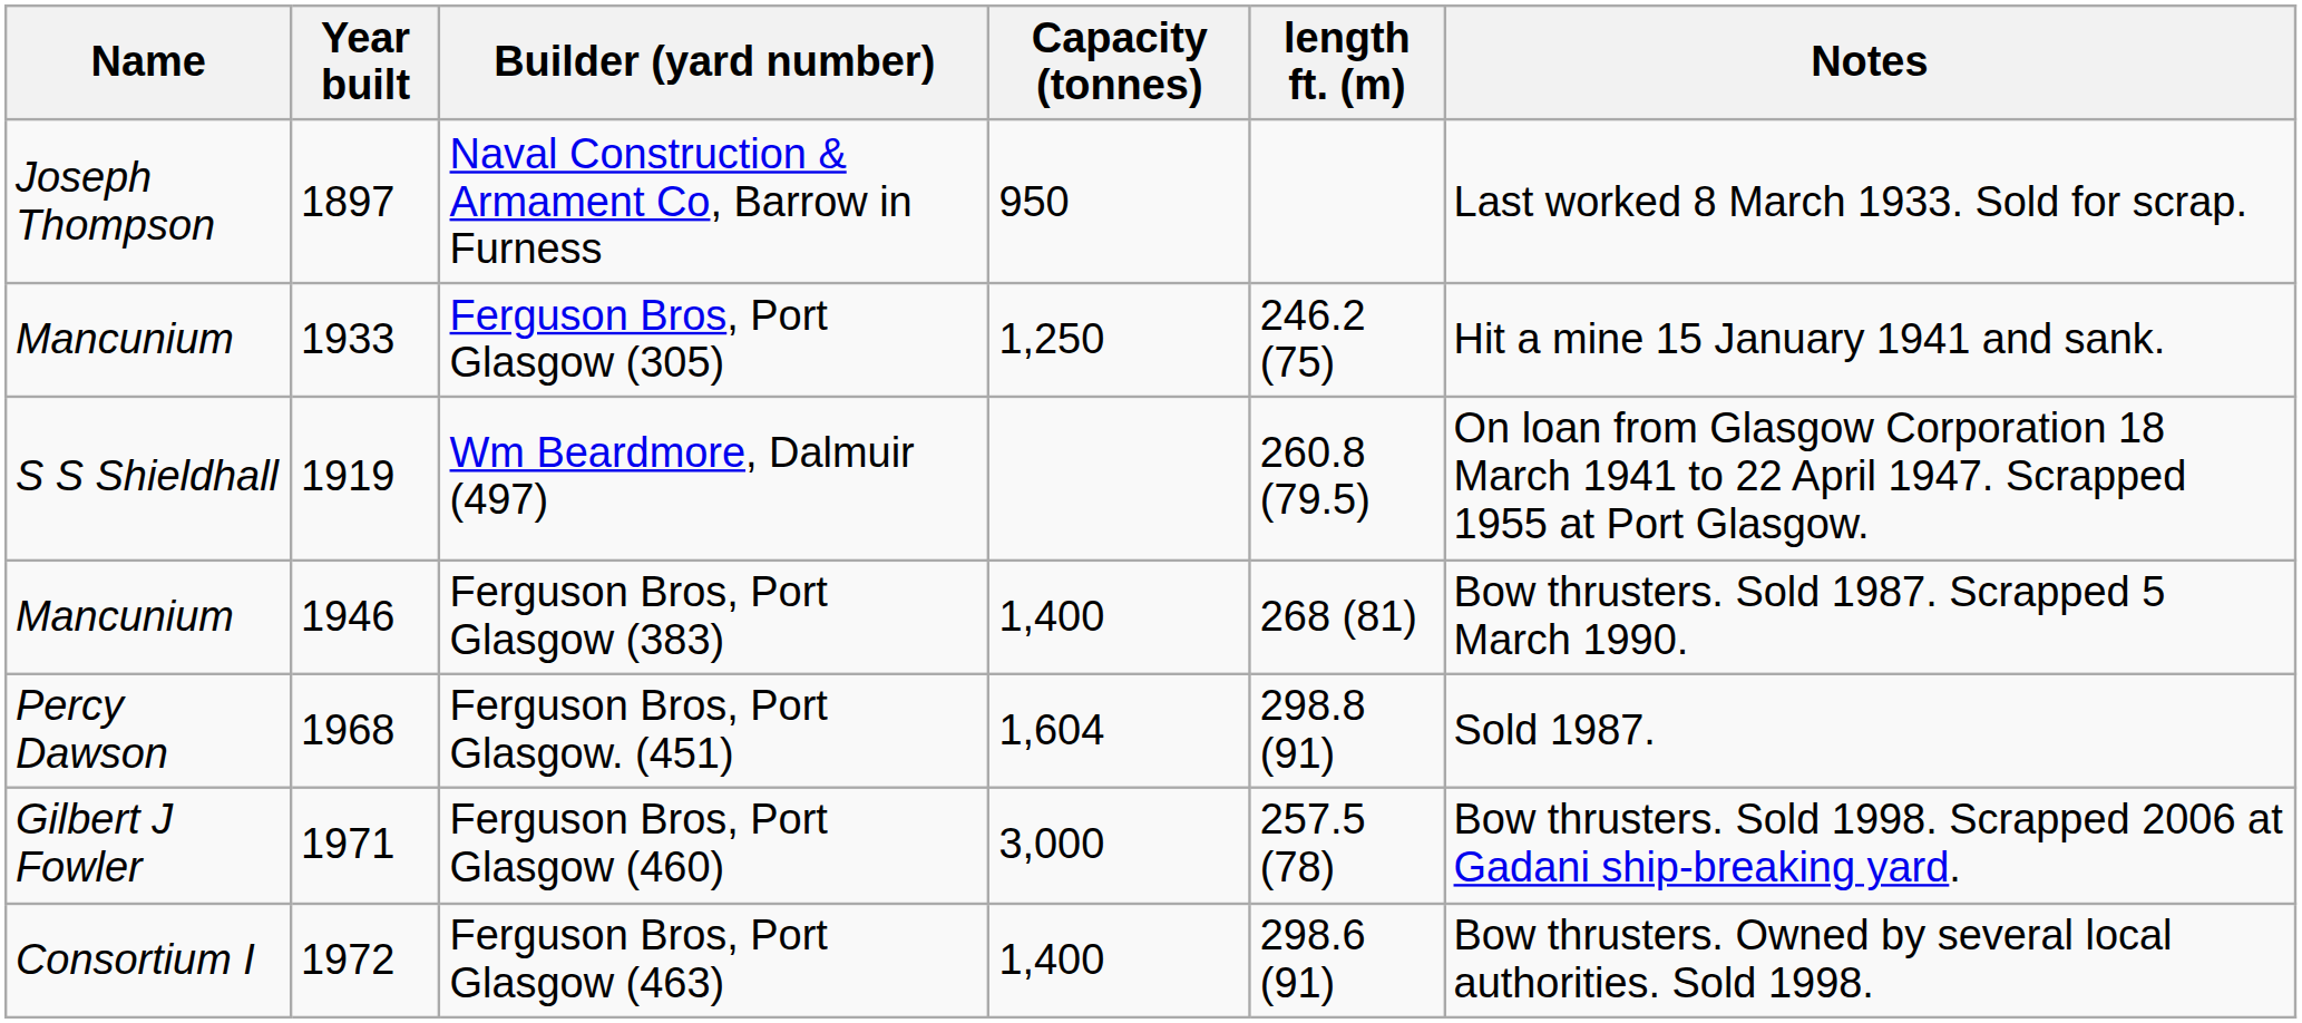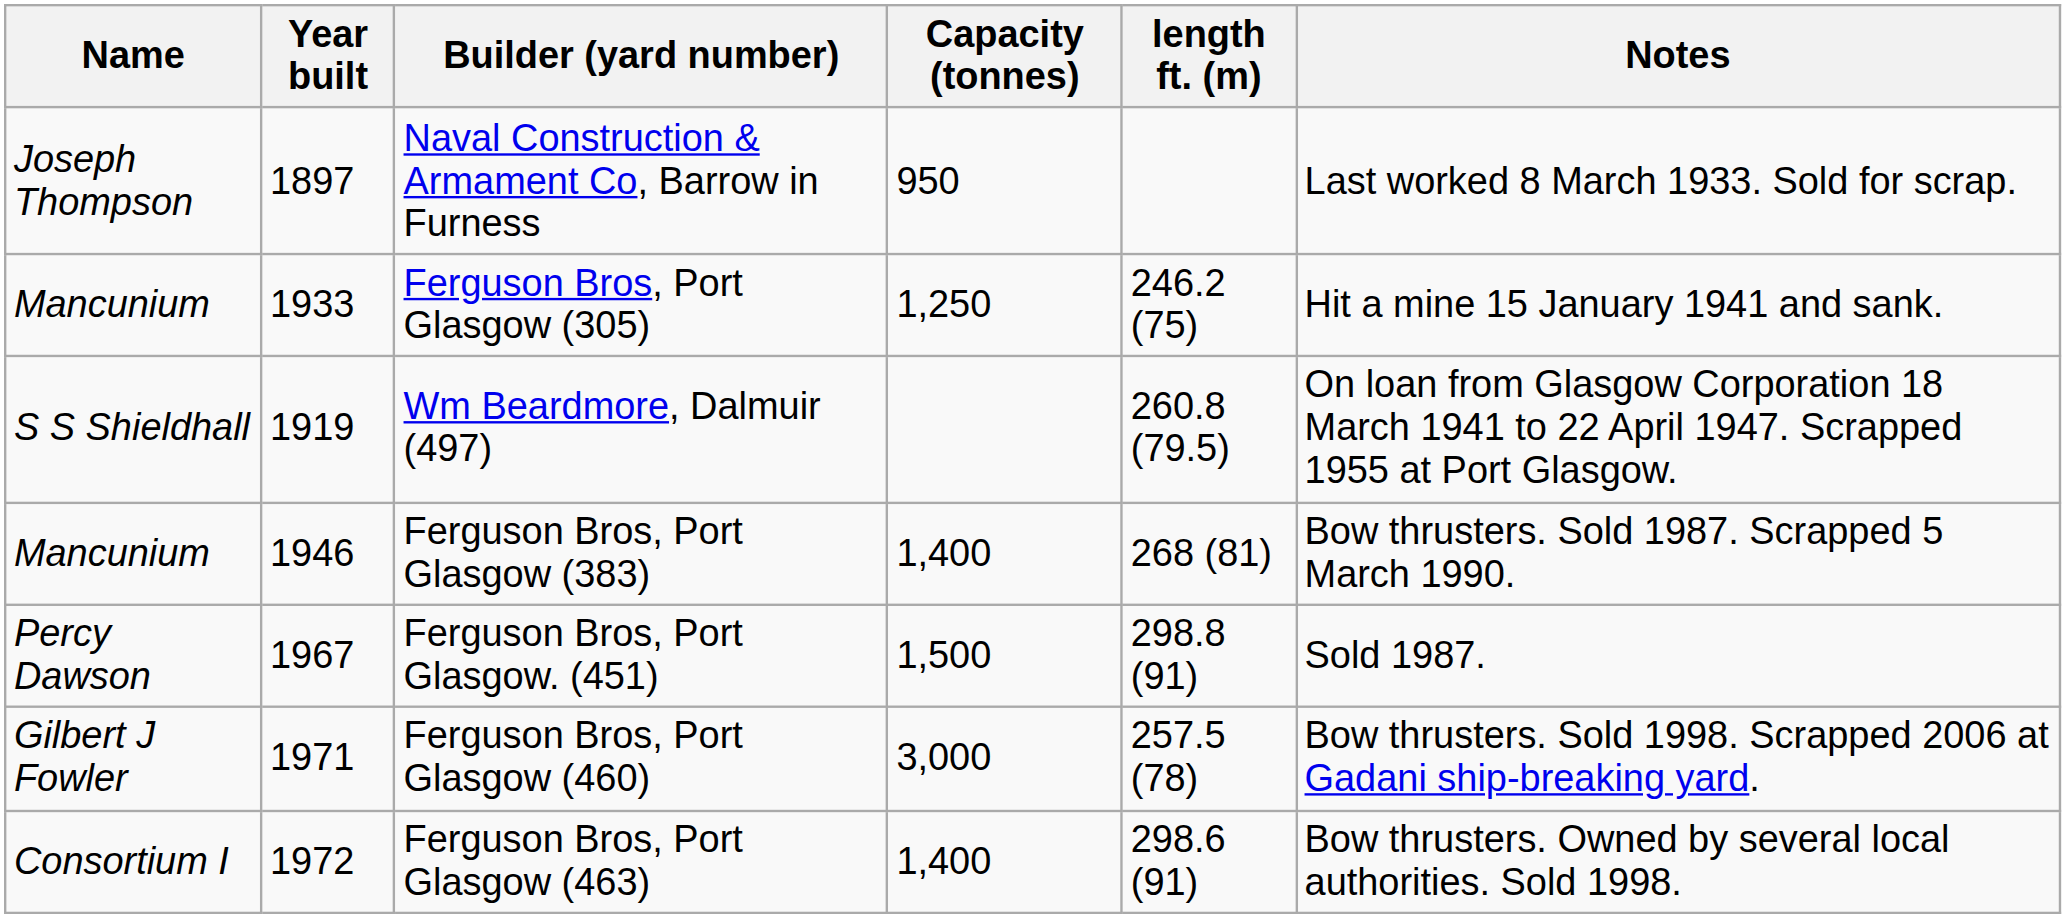Ferguson Bros, Port Glasgow. (451) | Year built: 1968 -> 1967
Ferguson Bros, Port Glasgow. (451) | Capacity (tonnes): 1,604 -> 1,500
